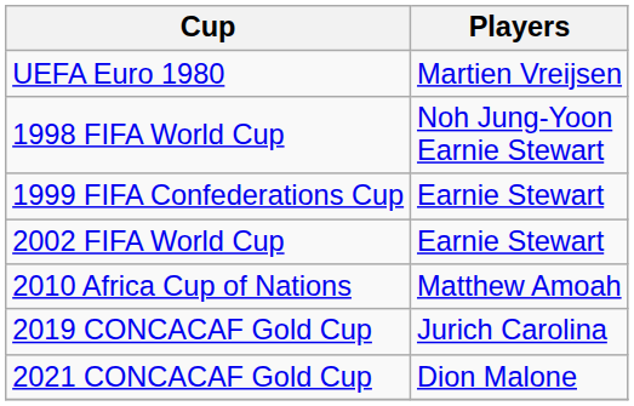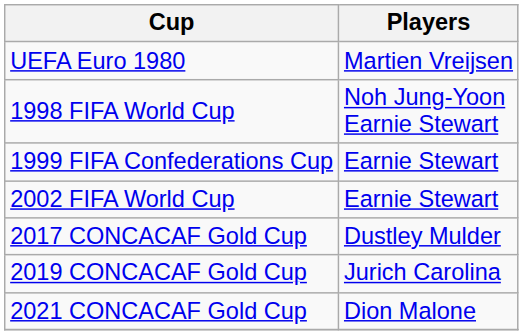- row: 2010 Africa Cup of Nations | Matthew Amoah
+ row: 2017 CONCACAF Gold Cup | Dustley Mulder
